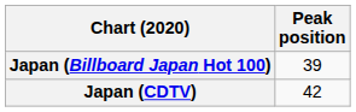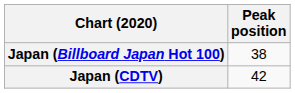Japan (Billboard Japan Hot 100) | Peak position: 39 -> 38
